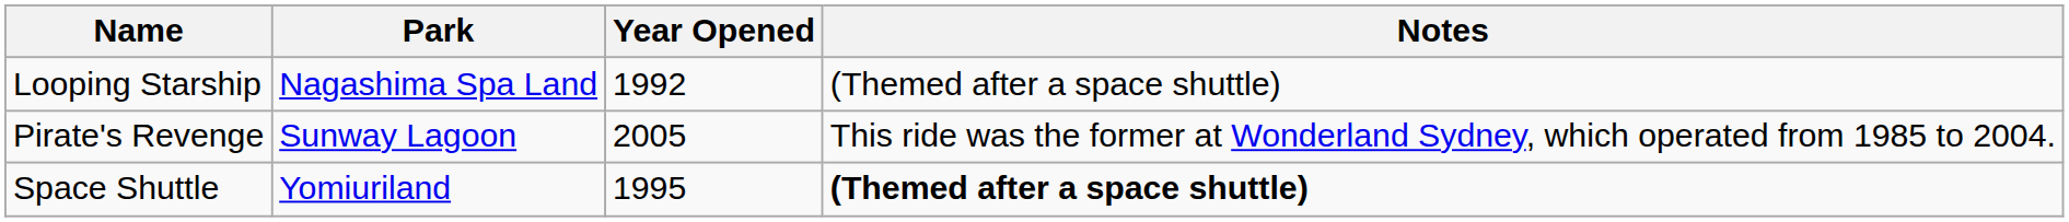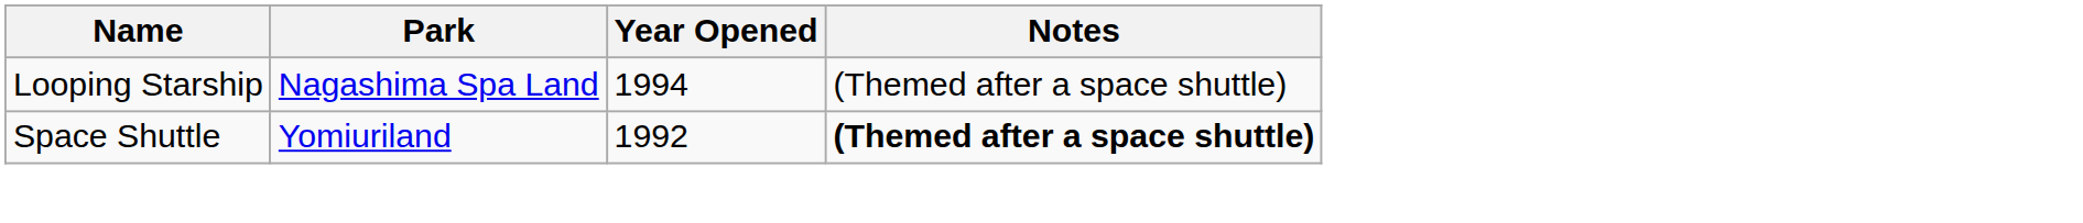Looping Starship | Year Opened: 1992 -> 1994
- row: Pirate's Revenge | Sunway Lagoon | 2005 | This ride was the former at Wonderland Sydney, which operated from 1985 to 2004.
Space Shuttle | Year Opened: 1995 -> 1992
